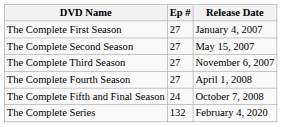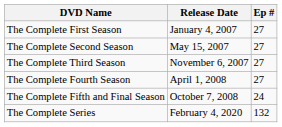columns swapped: Ep # <-> Release Date
